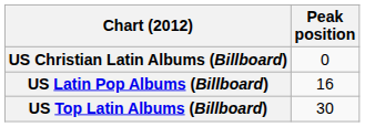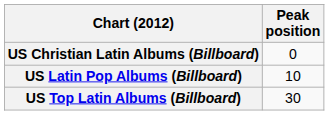US Latin Pop Albums (Billboard) | Peak position: 16 -> 10
